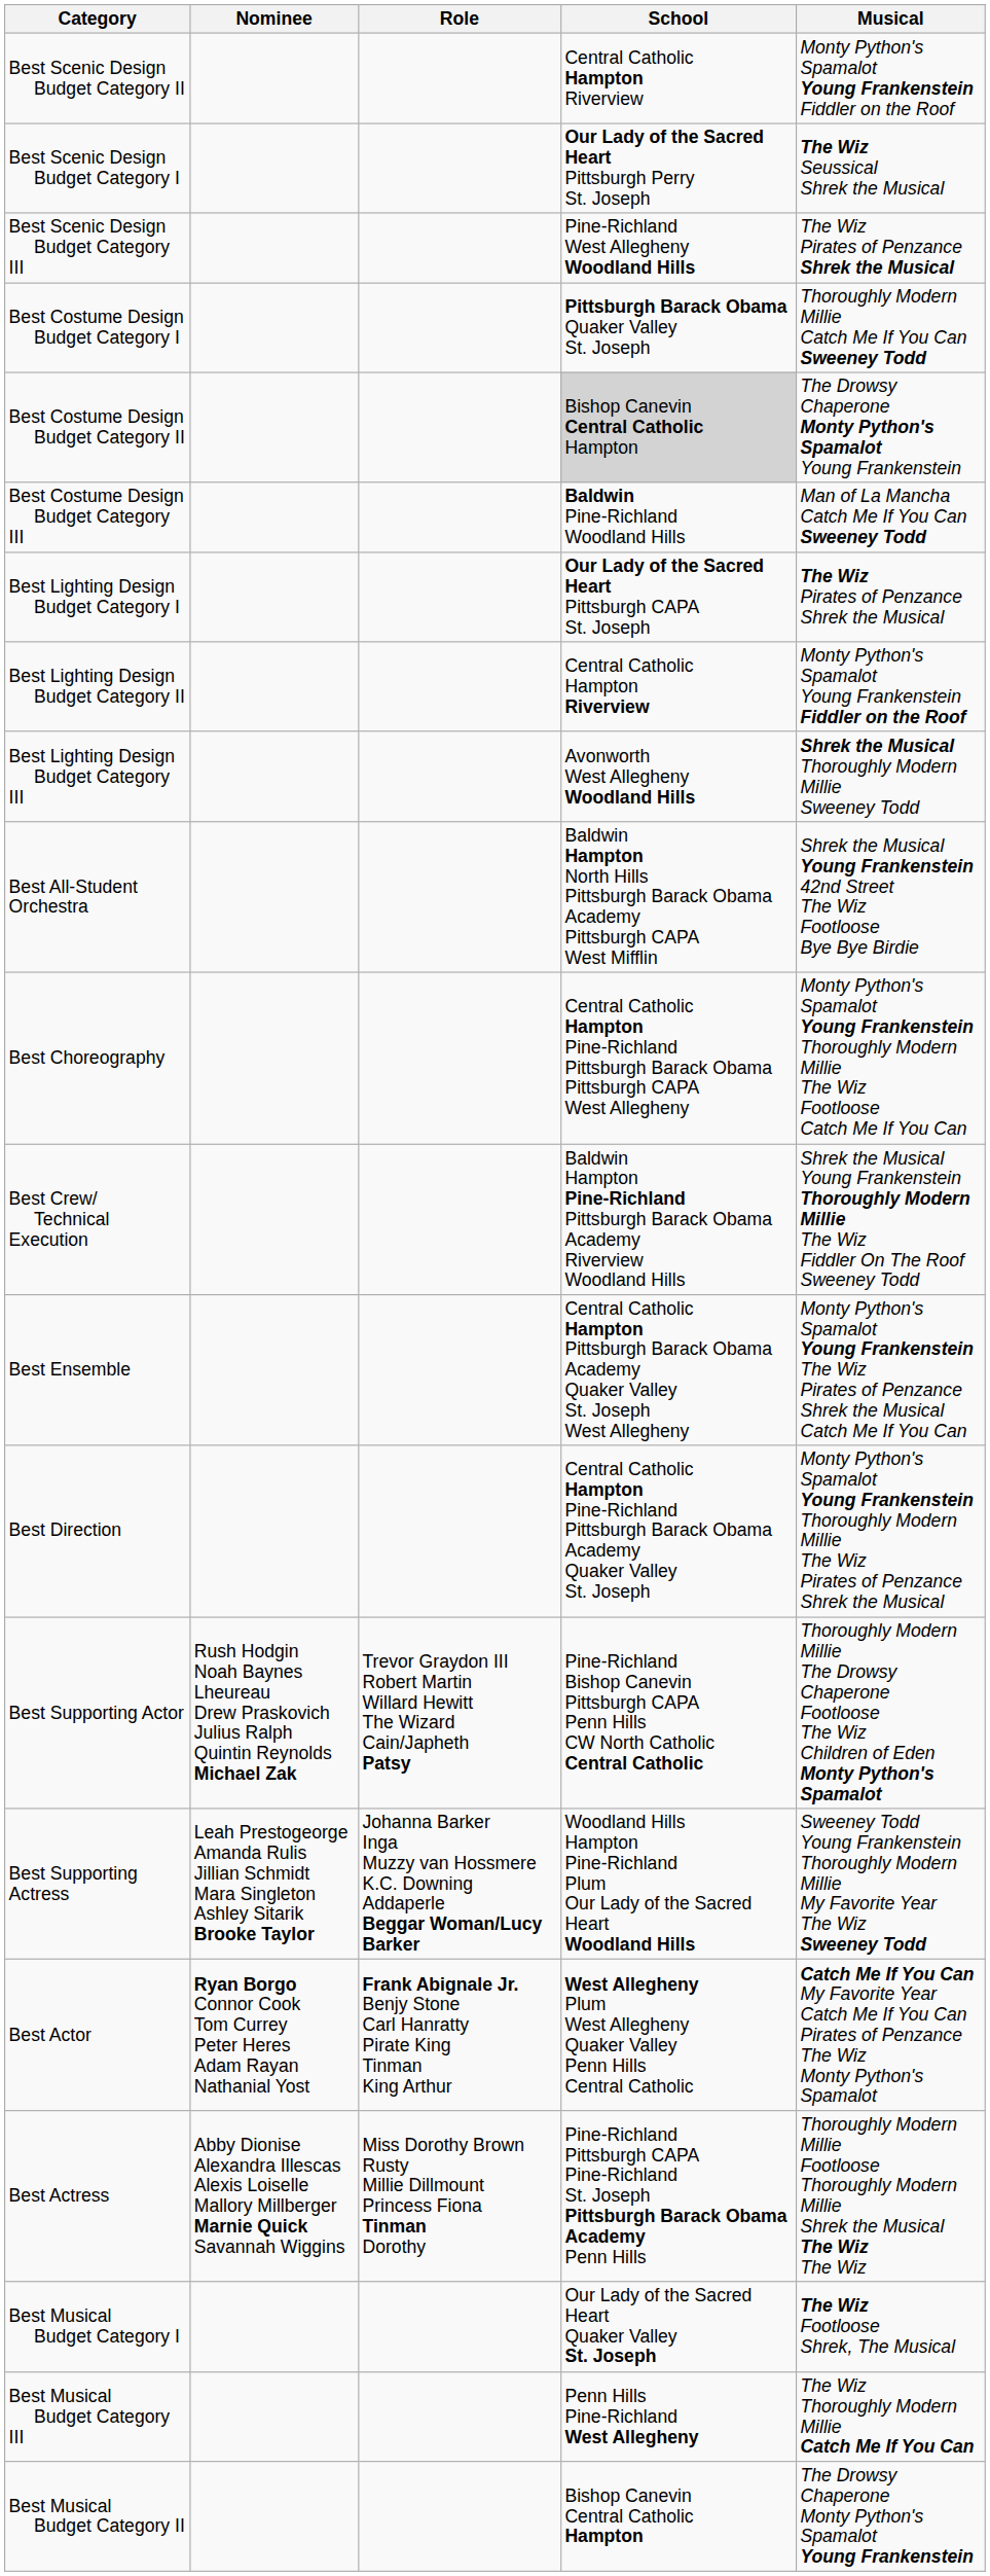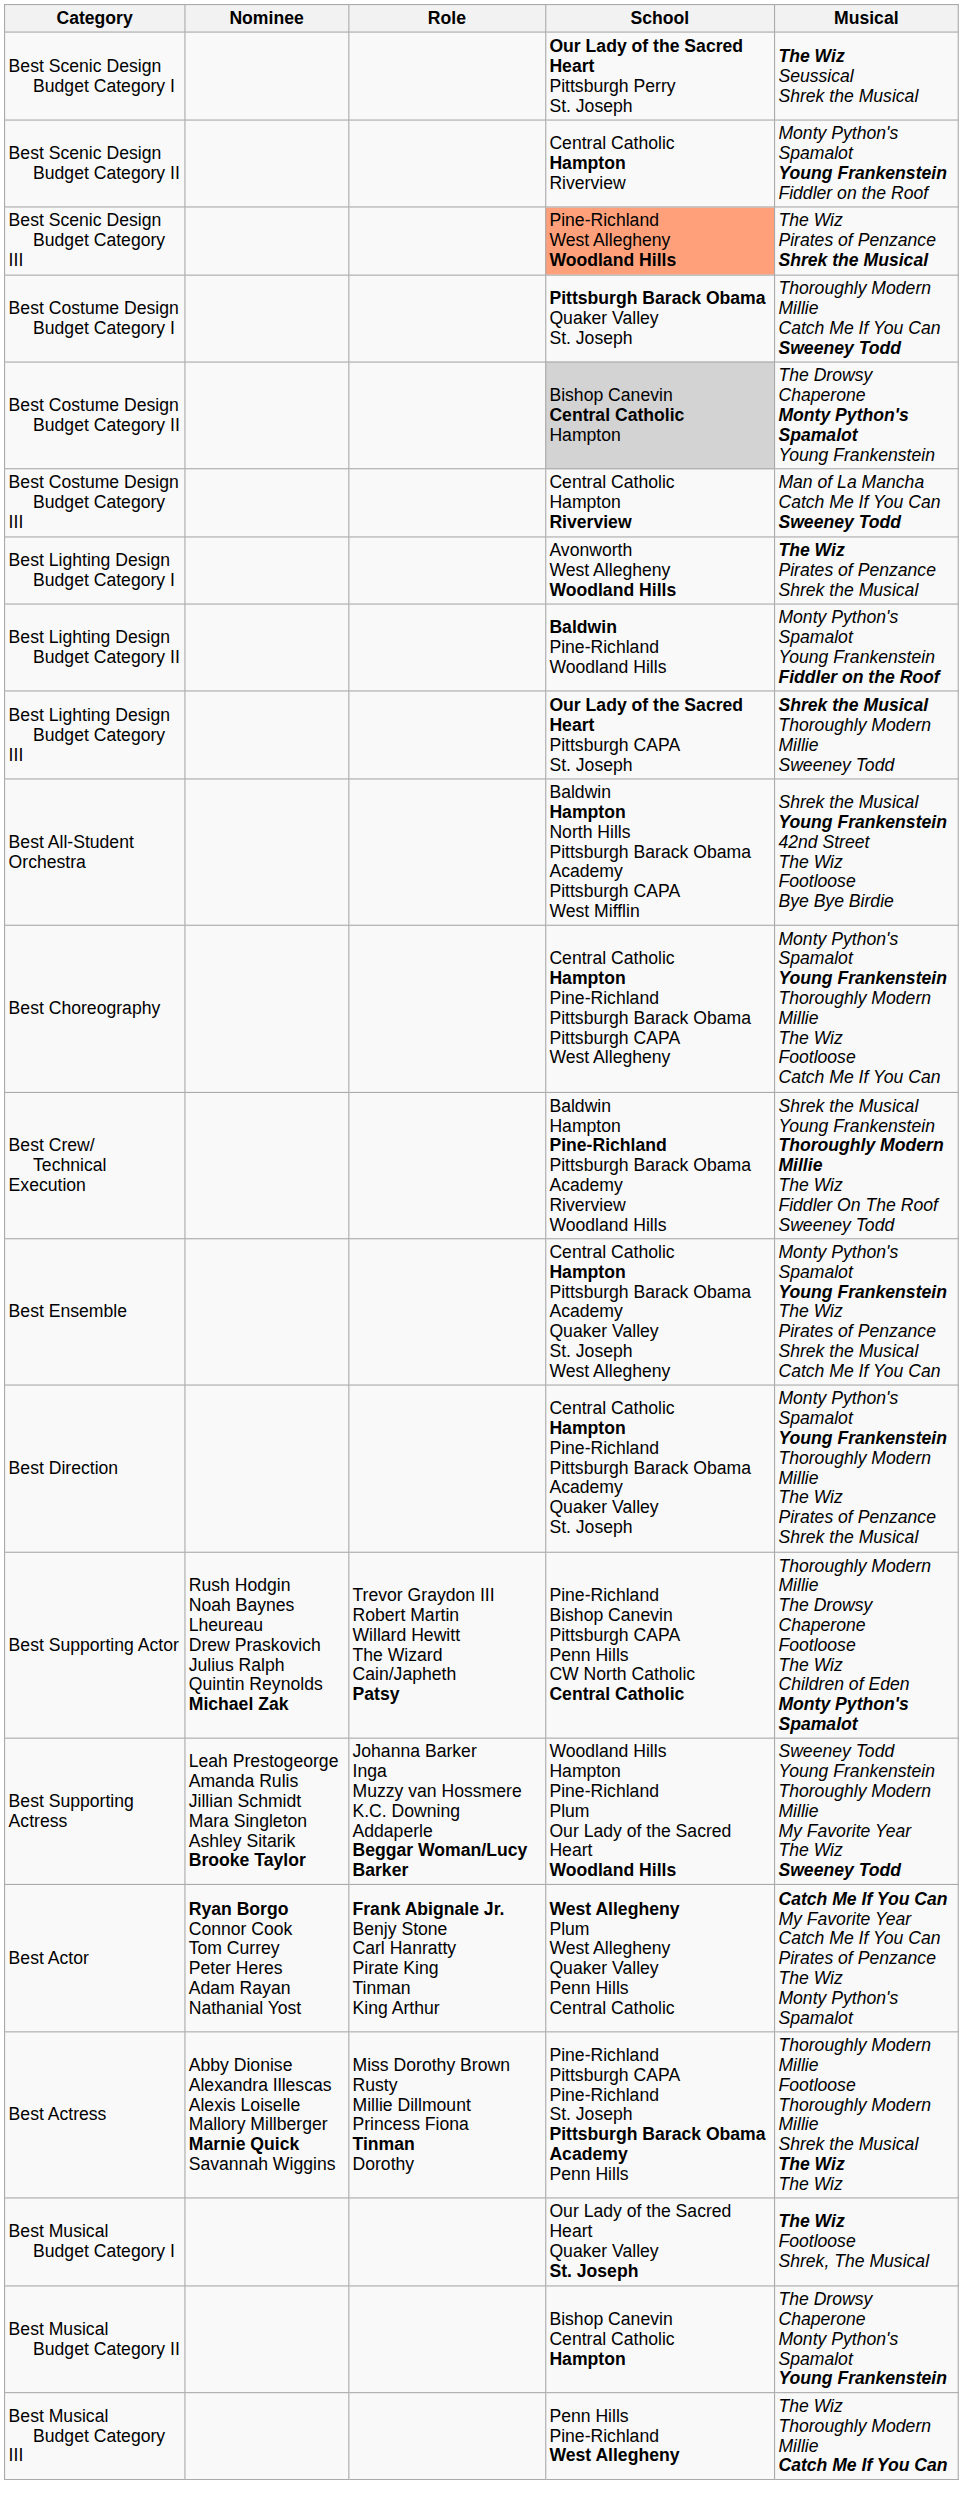rows swapped: Best Scenic Design Budget Category I <-> Best Scenic Design Budget Category II
Best Scenic Design Budget Category III | School: no background -> lightsalmon background
Best Costume Design Budget Category III | School: Baldwin Pine-Richland Woodland Hills -> Central Catholic Hampton Riverview
Best Lighting Design Budget Category I | School: Our Lady of the Sacred Heart Pittsburgh CAPA St. Joseph -> Avonworth West Allegheny Woodland Hills
Best Lighting Design Budget Category II | School: Central Catholic Hampton Riverview -> Baldwin Pine-Richland Woodland Hills
Best Lighting Design Budget Category III | School: Avonworth West Allegheny Woodland Hills -> Our Lady of the Sacred Heart Pittsburgh CAPA St. Joseph
rows swapped: Best Musical Budget Category II <-> Best Musical Budget Category III
